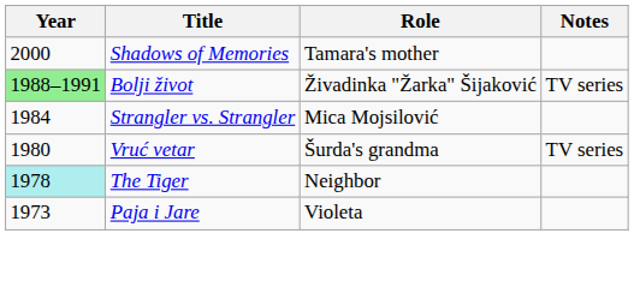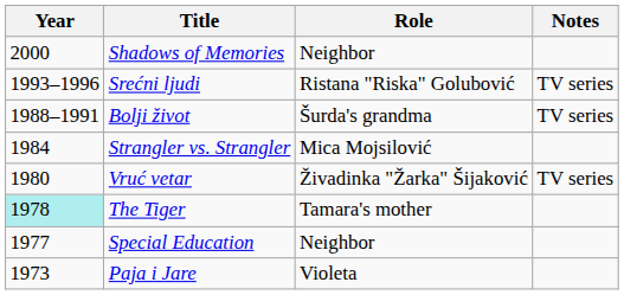Shadows of Memories | Role: Tamara's mother -> Neighbor
+ row: 1993–1996 | Srećni ljudi | Ristana "Riska" Golubović | TV series
Bolji život | Year: lightgreen background -> no background
Bolji život | Role: Živadinka "Žarka" Šijaković -> Šurda's grandma
Vruć vetar | Role: Šurda's grandma -> Živadinka "Žarka" Šijaković
The Tiger | Role: Neighbor -> Tamara's mother
+ row: 1977 | Special Education | Neighbor
